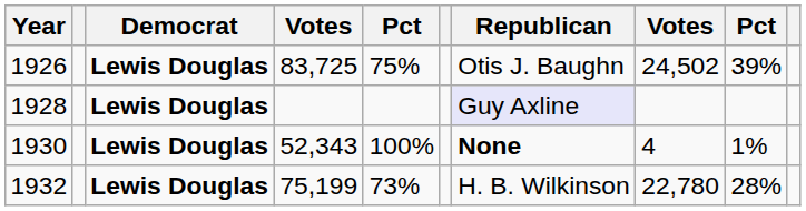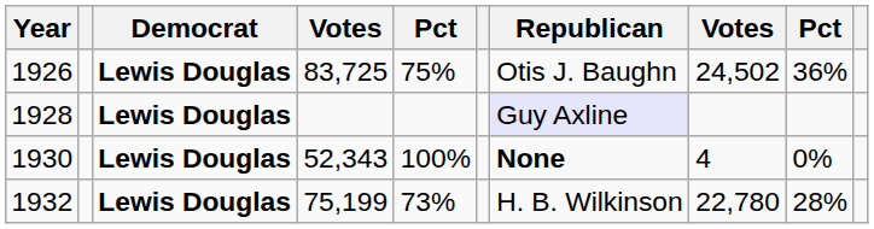1926 | column 9: 39% -> 36%
1930 | column 9: 1% -> 0%
